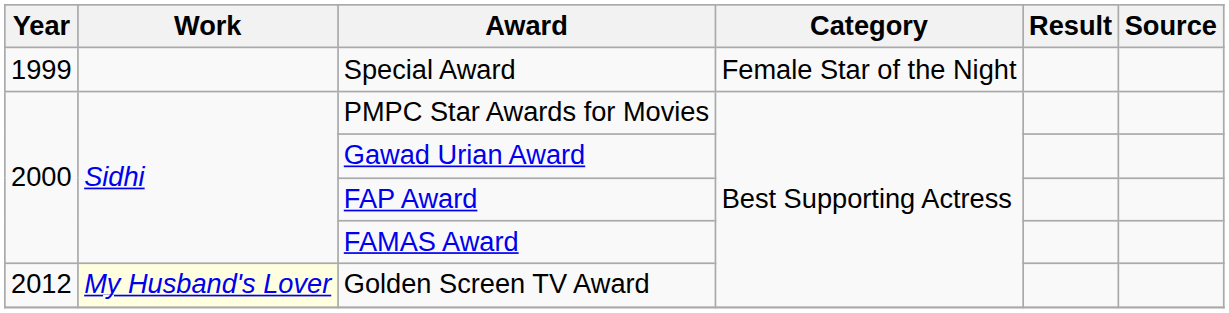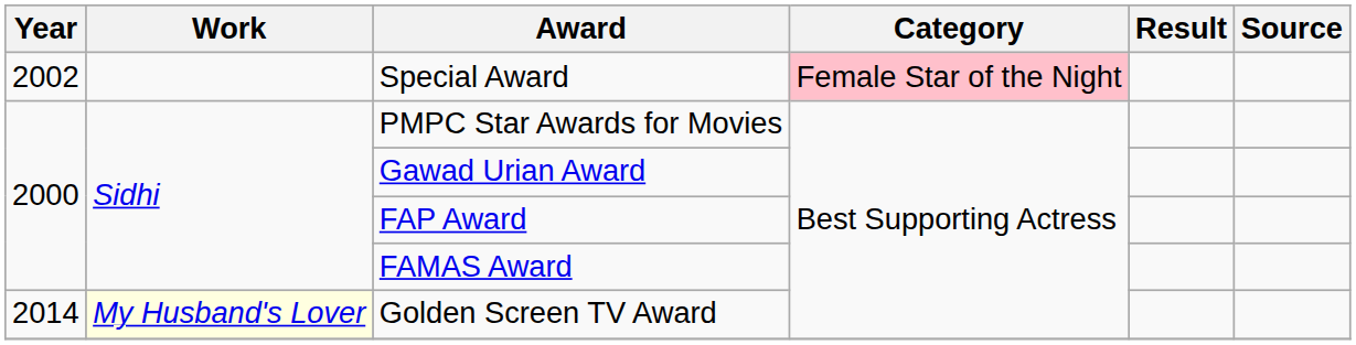Special Award | Year: 1999 -> 2002
Special Award | Category: no background -> pink background
Golden Screen TV Award | Year: 2012 -> 2014
